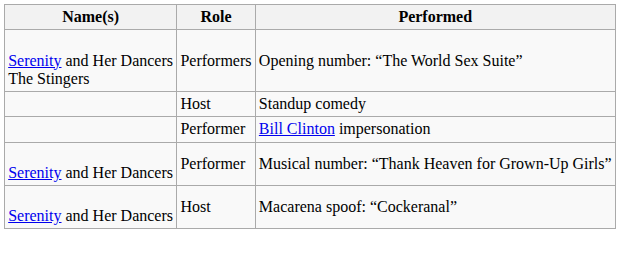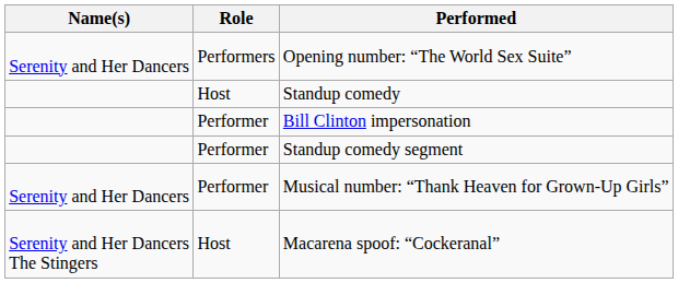Opening number: “The World Sex Suite” | Name(s): Serenity and Her Dancers The Stingers -> Serenity and Her Dancers
+ row: Performer | Standup comedy segment
Macarena spoof: “Cockeranal” | Name(s): Serenity and Her Dancers -> Serenity and Her Dancers The Stingers
